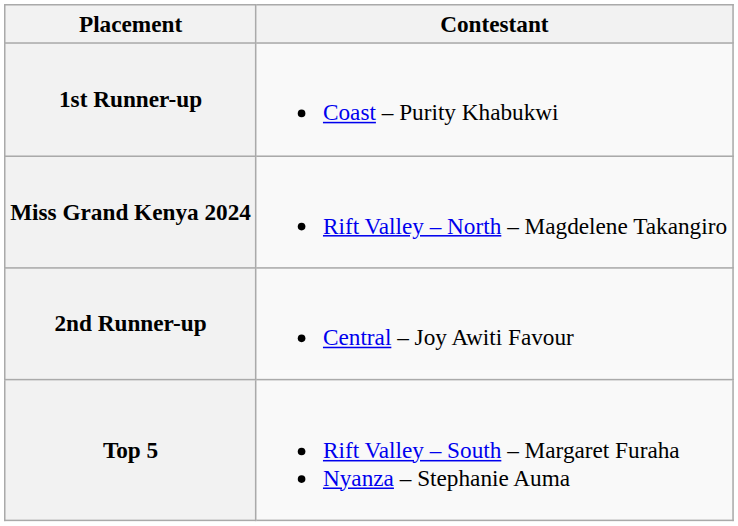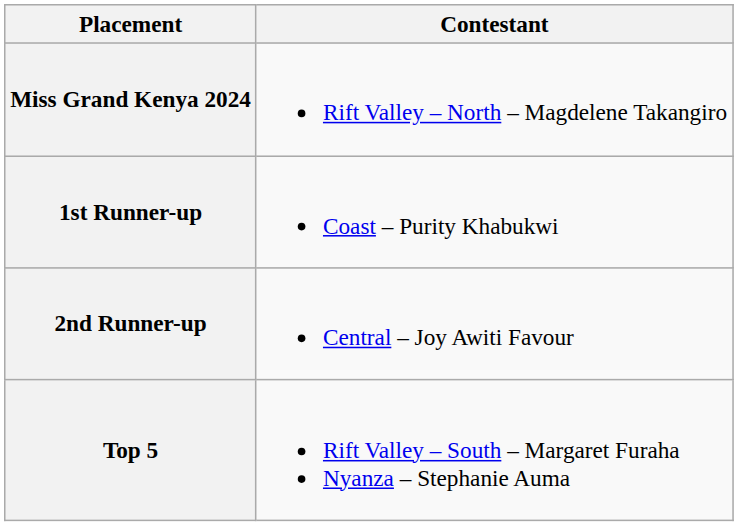rows swapped: Miss Grand Kenya 2024 <-> 1st Runner-up
